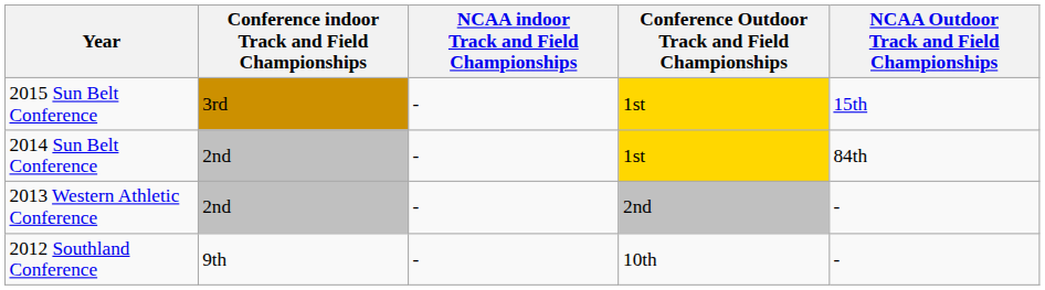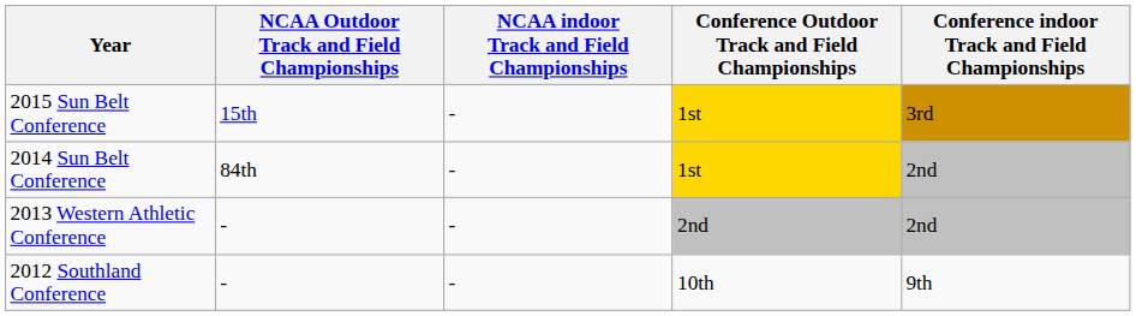columns swapped: Conference indoor Track and Field Championships <-> NCAA Outdoor Track and Field Championships
